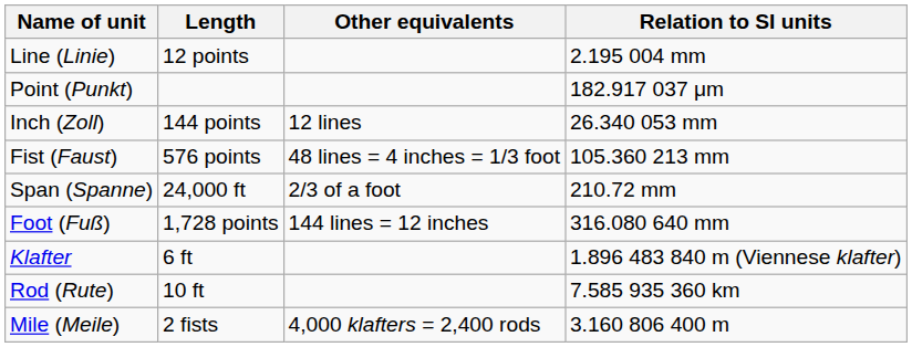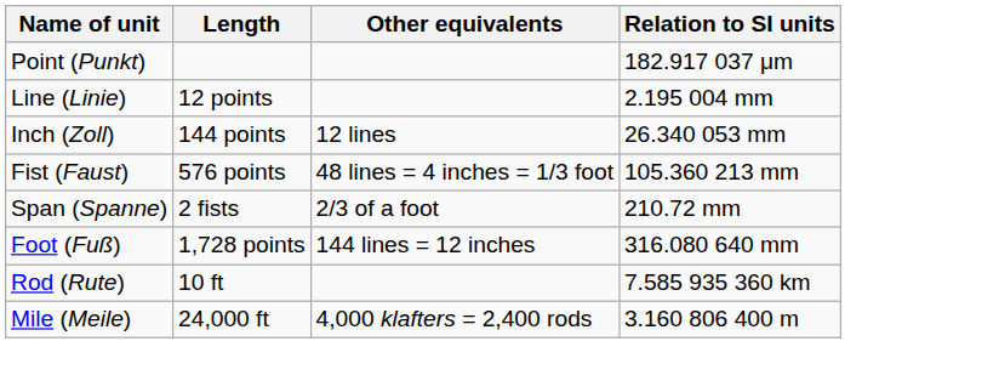rows swapped: Point (Punkt) <-> Line (Linie)
Span (Spanne) | Length: 24,000 ft -> 2 fists
- row: Klafter | 6 ft | 1.896 483 840 m (Viennese klafter)
Mile (Meile) | Length: 2 fists -> 24,000 ft
